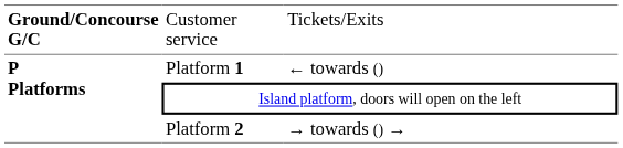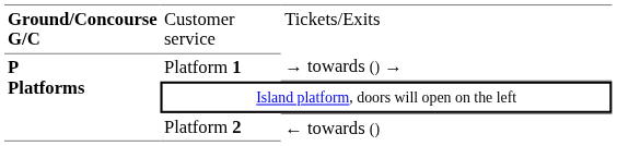Platform 1 | column 3: ← towards () -> → towards () →
Platform 2 | column 3: → towards () → -> ← towards ()
